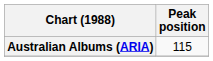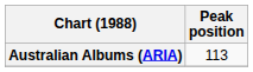Australian Albums (ARIA) | Peak position: 115 -> 113
